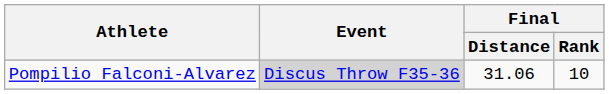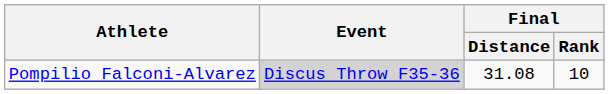Pompilio Falconi-Alvarez | Final / Distance: 31.06 -> 31.08
